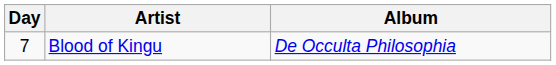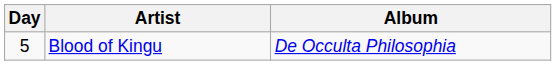Blood of Kingu | Day: 7 -> 5
